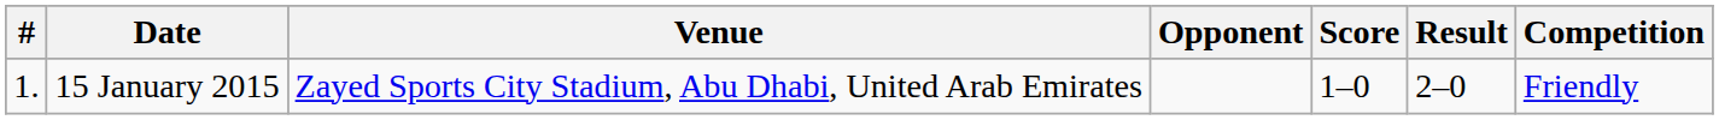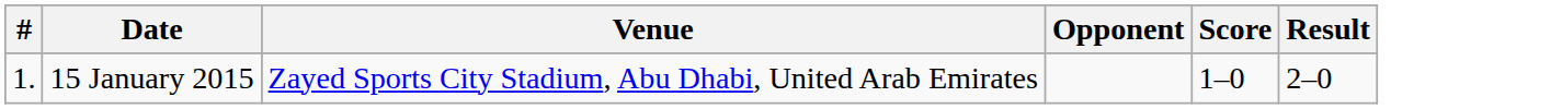- column: Competition | Friendly
